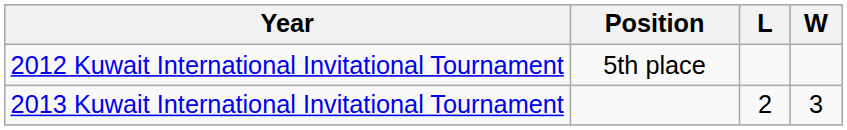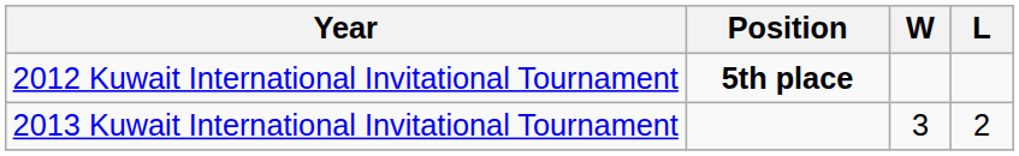columns swapped: W <-> L
2012 Kuwait International Invitational Tournament | Position: normal -> bold
